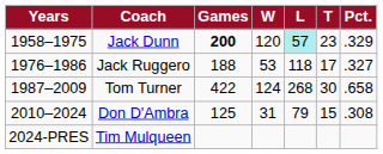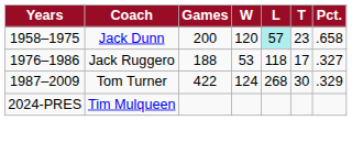Jack Dunn | Games: bold -> normal
Jack Dunn | Pct.: .329 -> .658
Tom Turner | Pct.: .658 -> .329
- row: 2010–2024 | Don D'Ambra | 125 | 31 | 79 | 15 | .308
